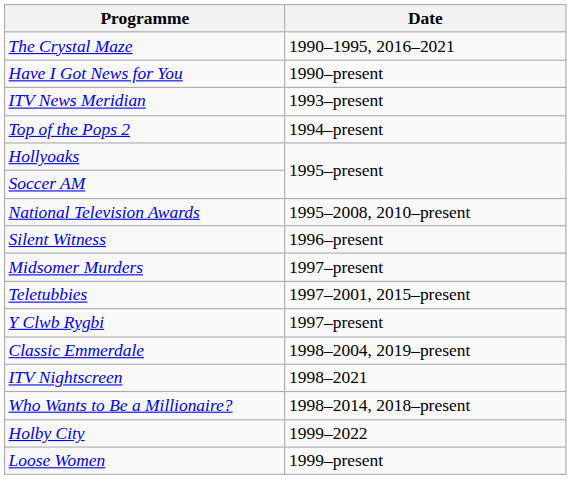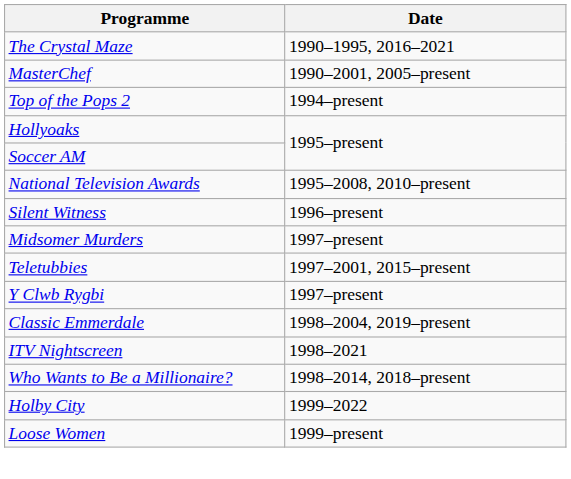- row: Have I Got News for You | 1990–present
+ row: MasterChef | 1990–2001, 2005–present
- row: ITV News Meridian | 1993–present
